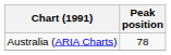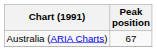Australia (ARIA Charts) | Peak position: 78 -> 67
